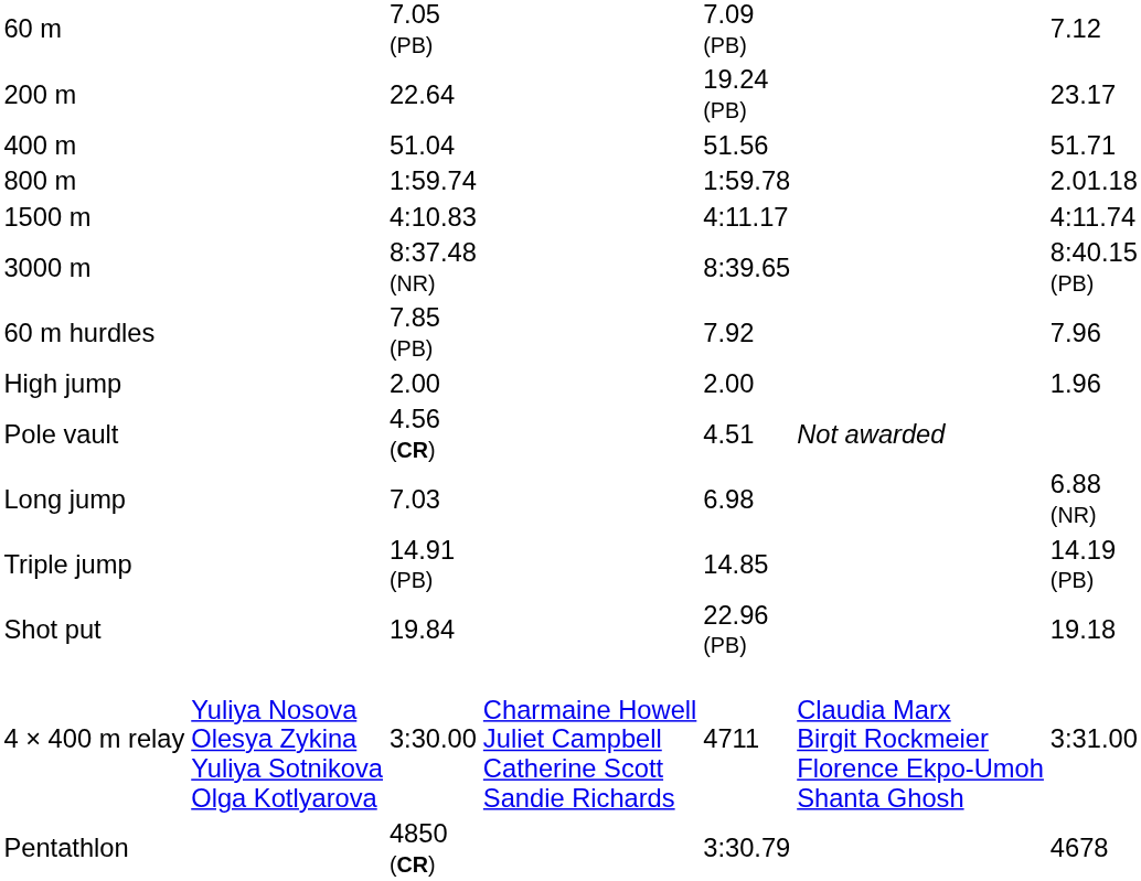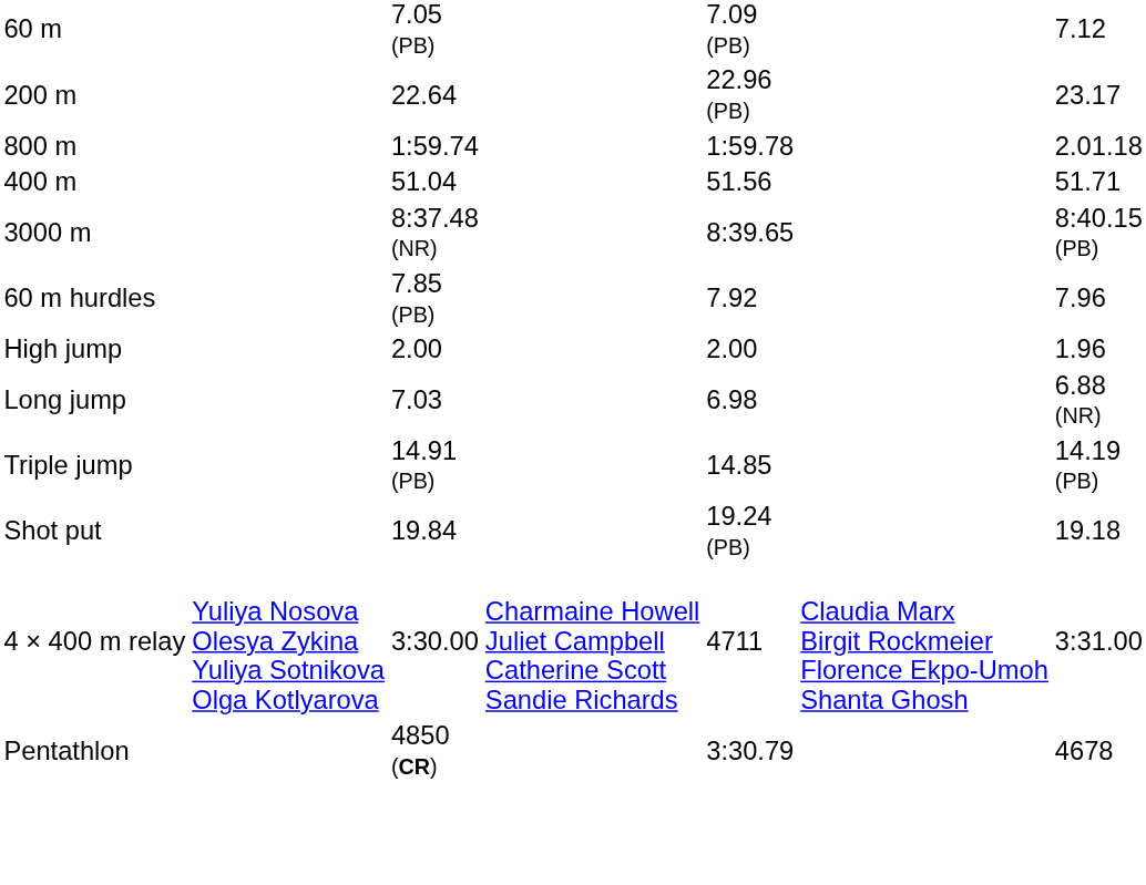200 m | column 5: 19.24 (PB) -> 22.96 (PB)
rows swapped: 400 m <-> 800 m
- row: 1500 m | 4:10.83 | 4:11.17 | 4:11.74
- row: Pole vault | 4.56 (CR) | 4.51 | Not awarded
Shot put | column 5: 22.96 (PB) -> 19.24 (PB)
